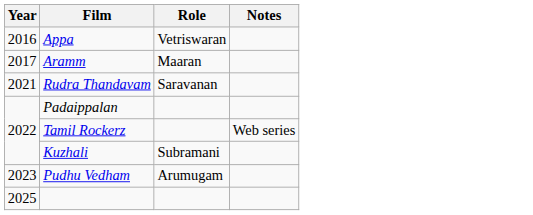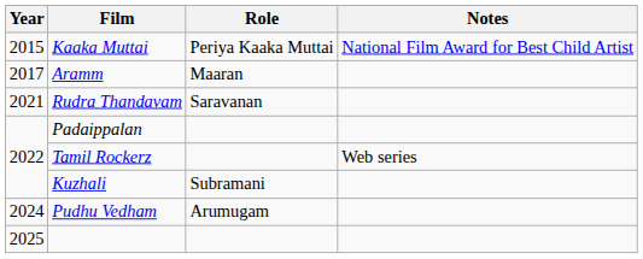+ row: 2015 | Kaaka Muttai | Periya Kaaka Muttai | National Film Award for Best Child Artist
- row: 2016 | Appa | Vetriswaran
Pudhu Vedham | Year: 2023 -> 2024
